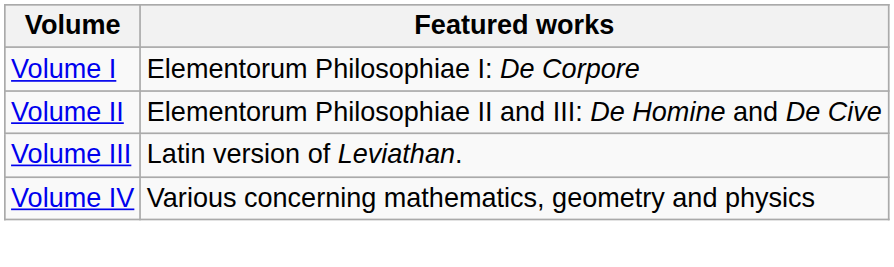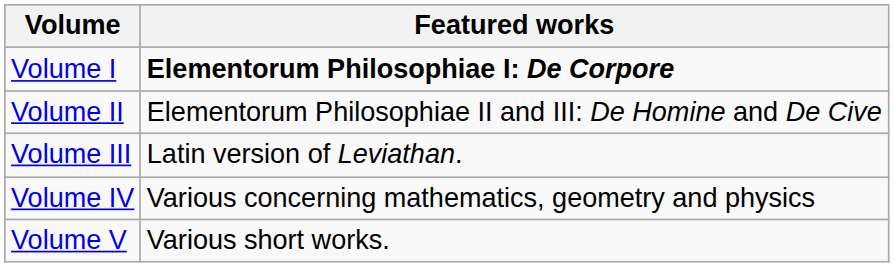Volume I | Featured works: normal -> bold
+ row: Volume V | Various short works.
